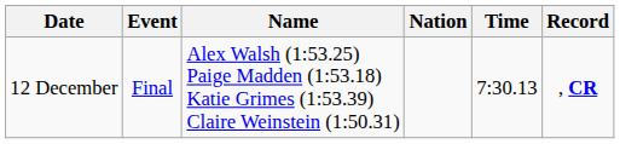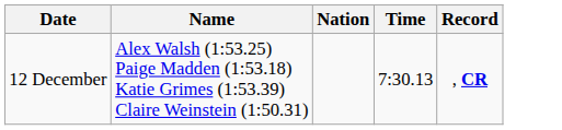- column: Event | Final
